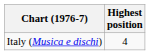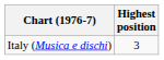Italy (Musica e dischi) | Highest position: 4 -> 3
